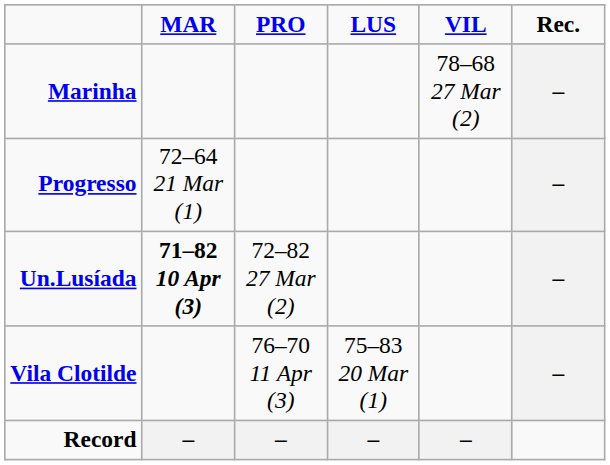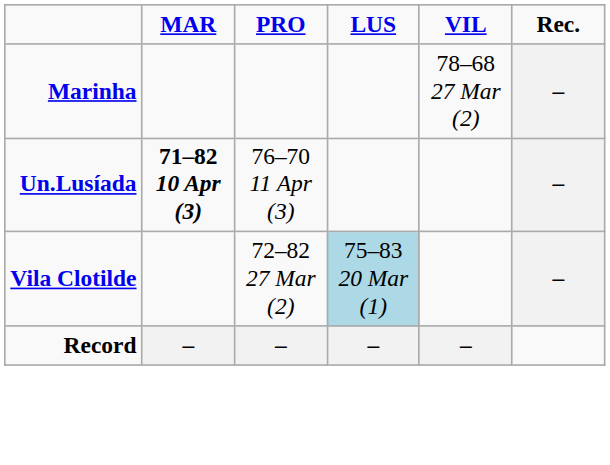- row: Progresso | 72–64 21 Mar (1) | –
Un.Lusíada | PRO: 72–82 27 Mar (2) -> 76–70 11 Apr (3)
Vila Clotilde | PRO: 76–70 11 Apr (3) -> 72–82 27 Mar (2)
Vila Clotilde | LUS: no background -> lightblue background
